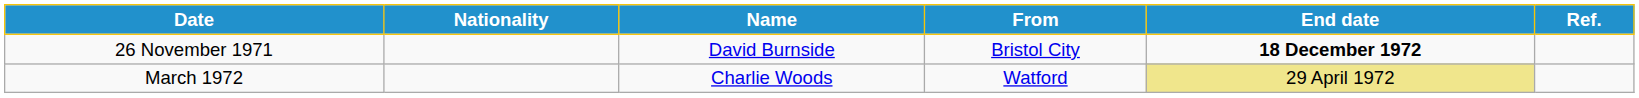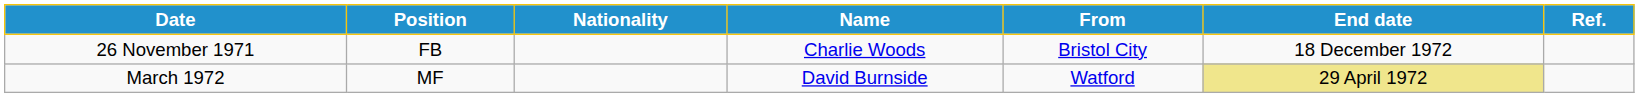+ column: Position | FB | MF
26 November 1971 | Name: David Burnside -> Charlie Woods
26 November 1971 | End date: bold -> normal
March 1972 | Name: Charlie Woods -> David Burnside
